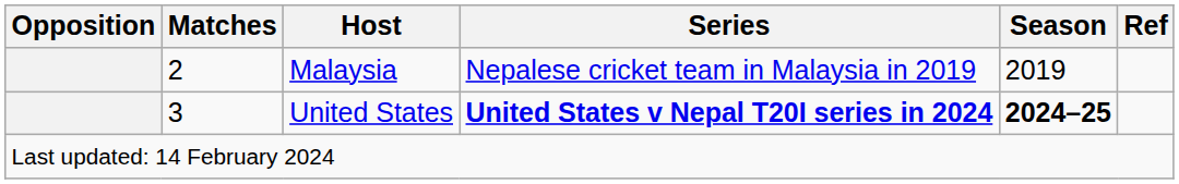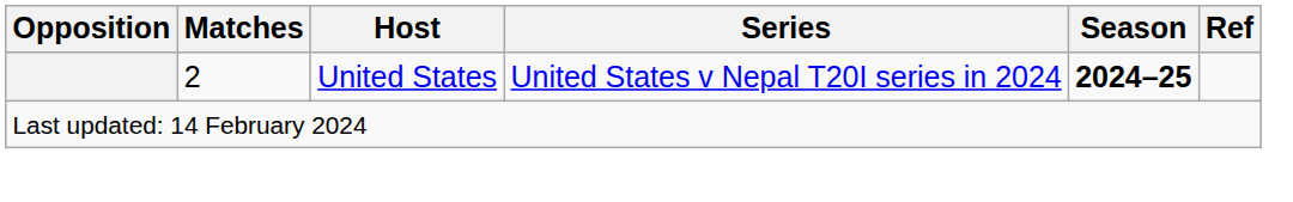- row: 2 | Malaysia | Nepalese cricket team in Malaysia in 2019 | 2019
United States | Matches: 3 -> 2
United States | Series: bold -> normal
